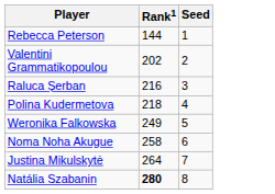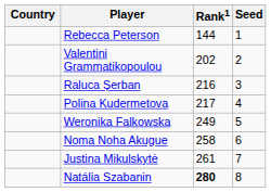+ column: Country
Polina Kudermetova | Rank1: 218 -> 217
Justina Mikulskytė | Rank1: 264 -> 261
